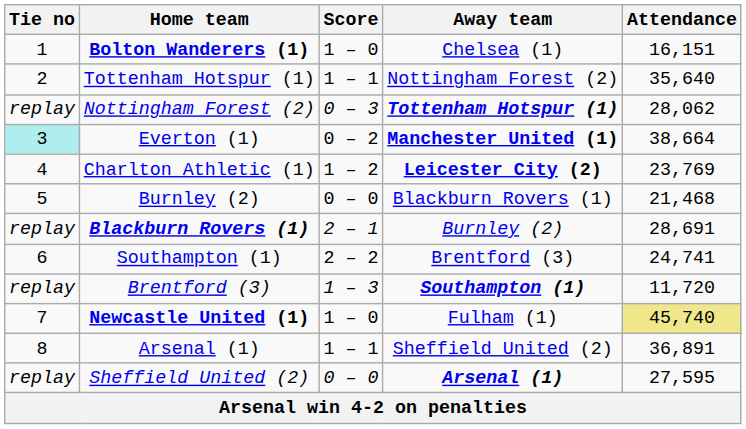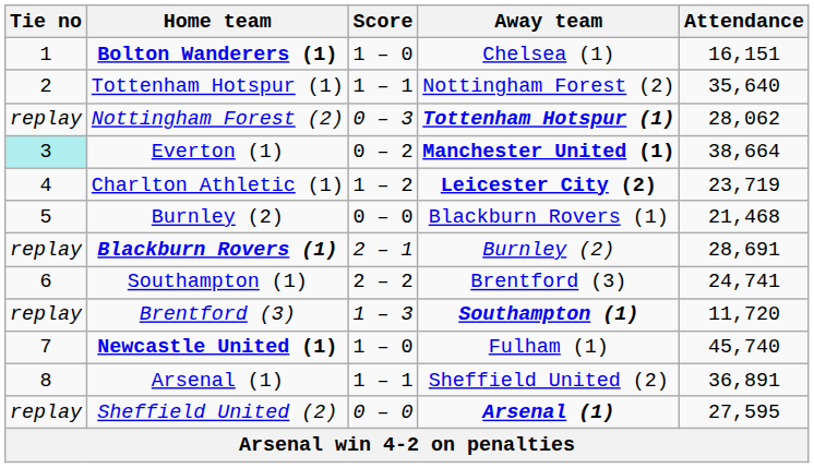Charlton Athletic (1) | Attendance: 23,769 -> 23,719
Newcastle United (1) | Attendance: khaki background -> no background
